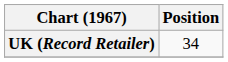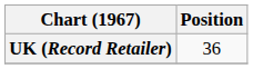UK (Record Retailer) | Position: 34 -> 36
